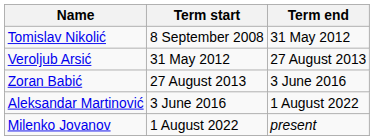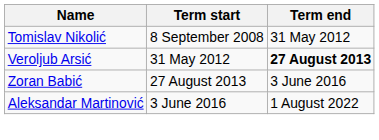Veroljub Arsić | Term end: normal -> bold
- row: Milenko Jovanov | 1 August 2022 | present
